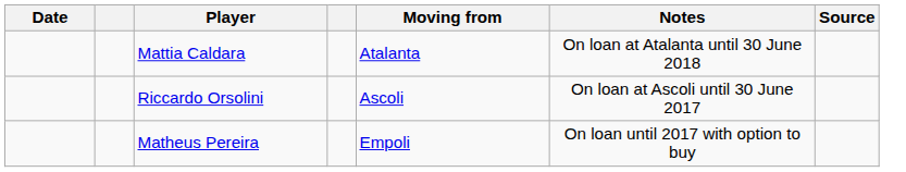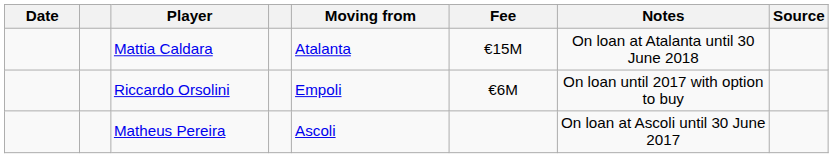+ column: Fee | €15M | €6M
Riccardo Orsolini | Moving from: Ascoli -> Empoli
Riccardo Orsolini | Notes: On loan at Ascoli until 30 June 2017 -> On loan until 2017 with option to buy
Matheus Pereira | Moving from: Empoli -> Ascoli
Matheus Pereira | Notes: On loan until 2017 with option to buy -> On loan at Ascoli until 30 June 2017
